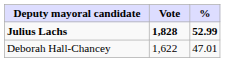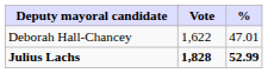rows swapped: Julius Lachs <-> Deborah Hall-Chancey
